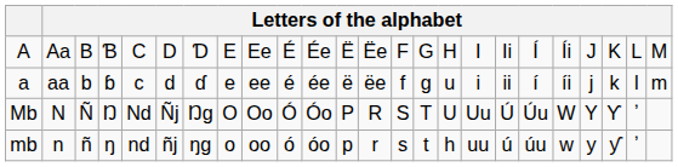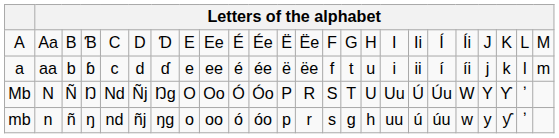a | column 15: g -> t
mb | column 15: t -> g
